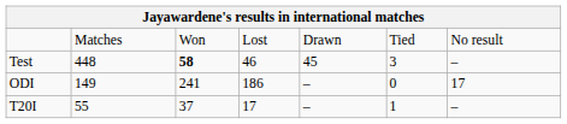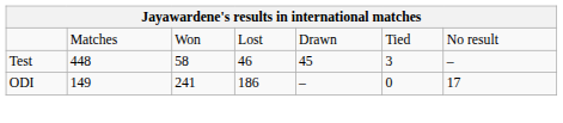Test | column 3: bold -> normal
- row: T20I | 55 | 37 | 17 | – | 1 | –
